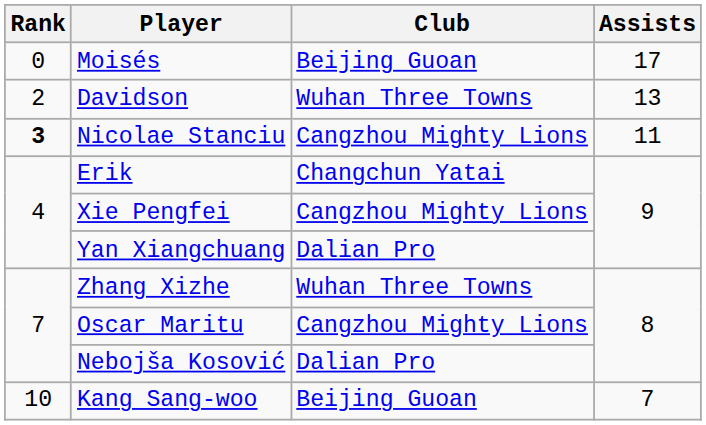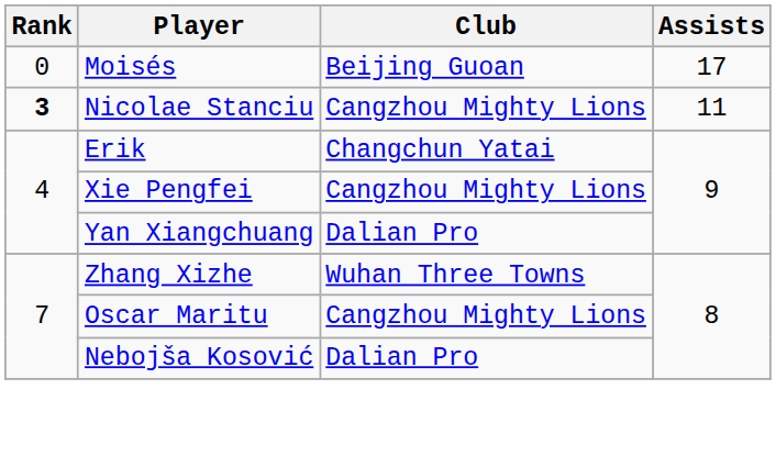- row: 2 | Davidson | Wuhan Three Towns | 13
- row: 10 | Kang Sang-woo | Beijing Guoan | 7
